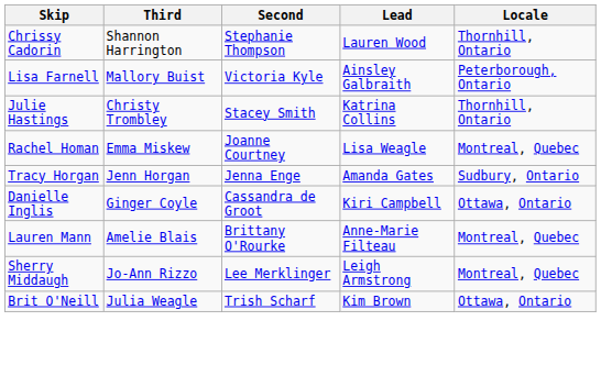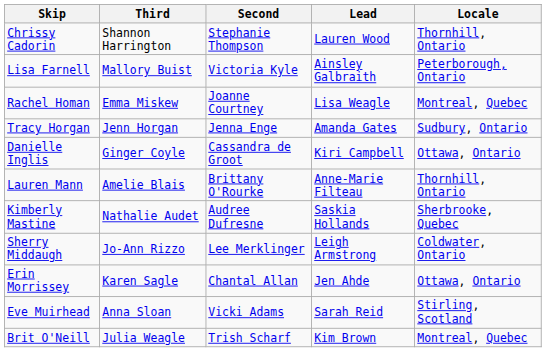- row: Julie Hastings | Christy Trombley | Stacey Smith | Katrina Collins | Thornhill, Ontario
Lauren Mann | Locale: Montreal, Quebec -> Thornhill, Ontario
+ row: Kimberly Mastine | Nathalie Audet | Audree Dufresne | Saskia Hollands | Sherbrooke, Quebec
Sherry Middaugh | Locale: Montreal, Quebec -> Coldwater, Ontario
+ row: Erin Morrissey | Karen Sagle | Chantal Allan | Jen Ahde | Ottawa, Ontario
+ row: Eve Muirhead | Anna Sloan | Vicki Adams | Sarah Reid | Stirling, Scotland
Brit O'Neill | Locale: Ottawa, Ontario -> Montreal, Quebec
